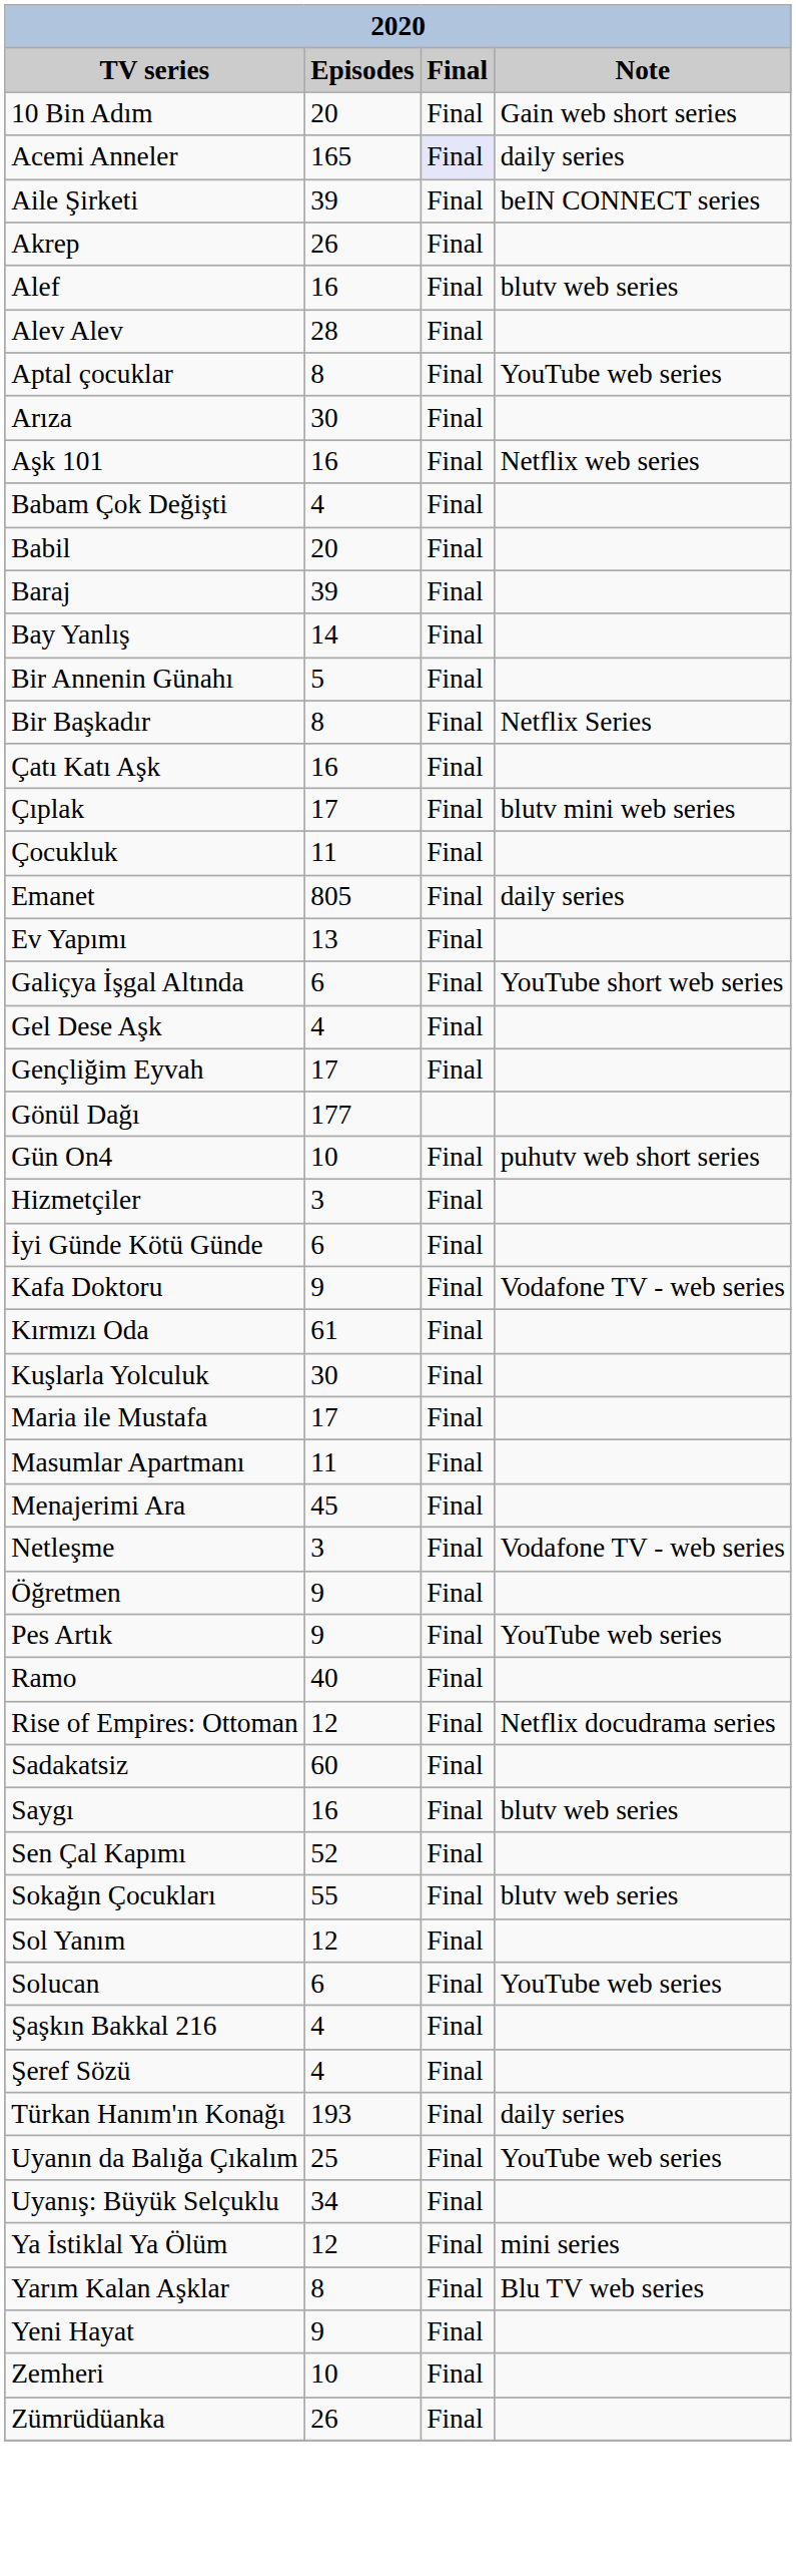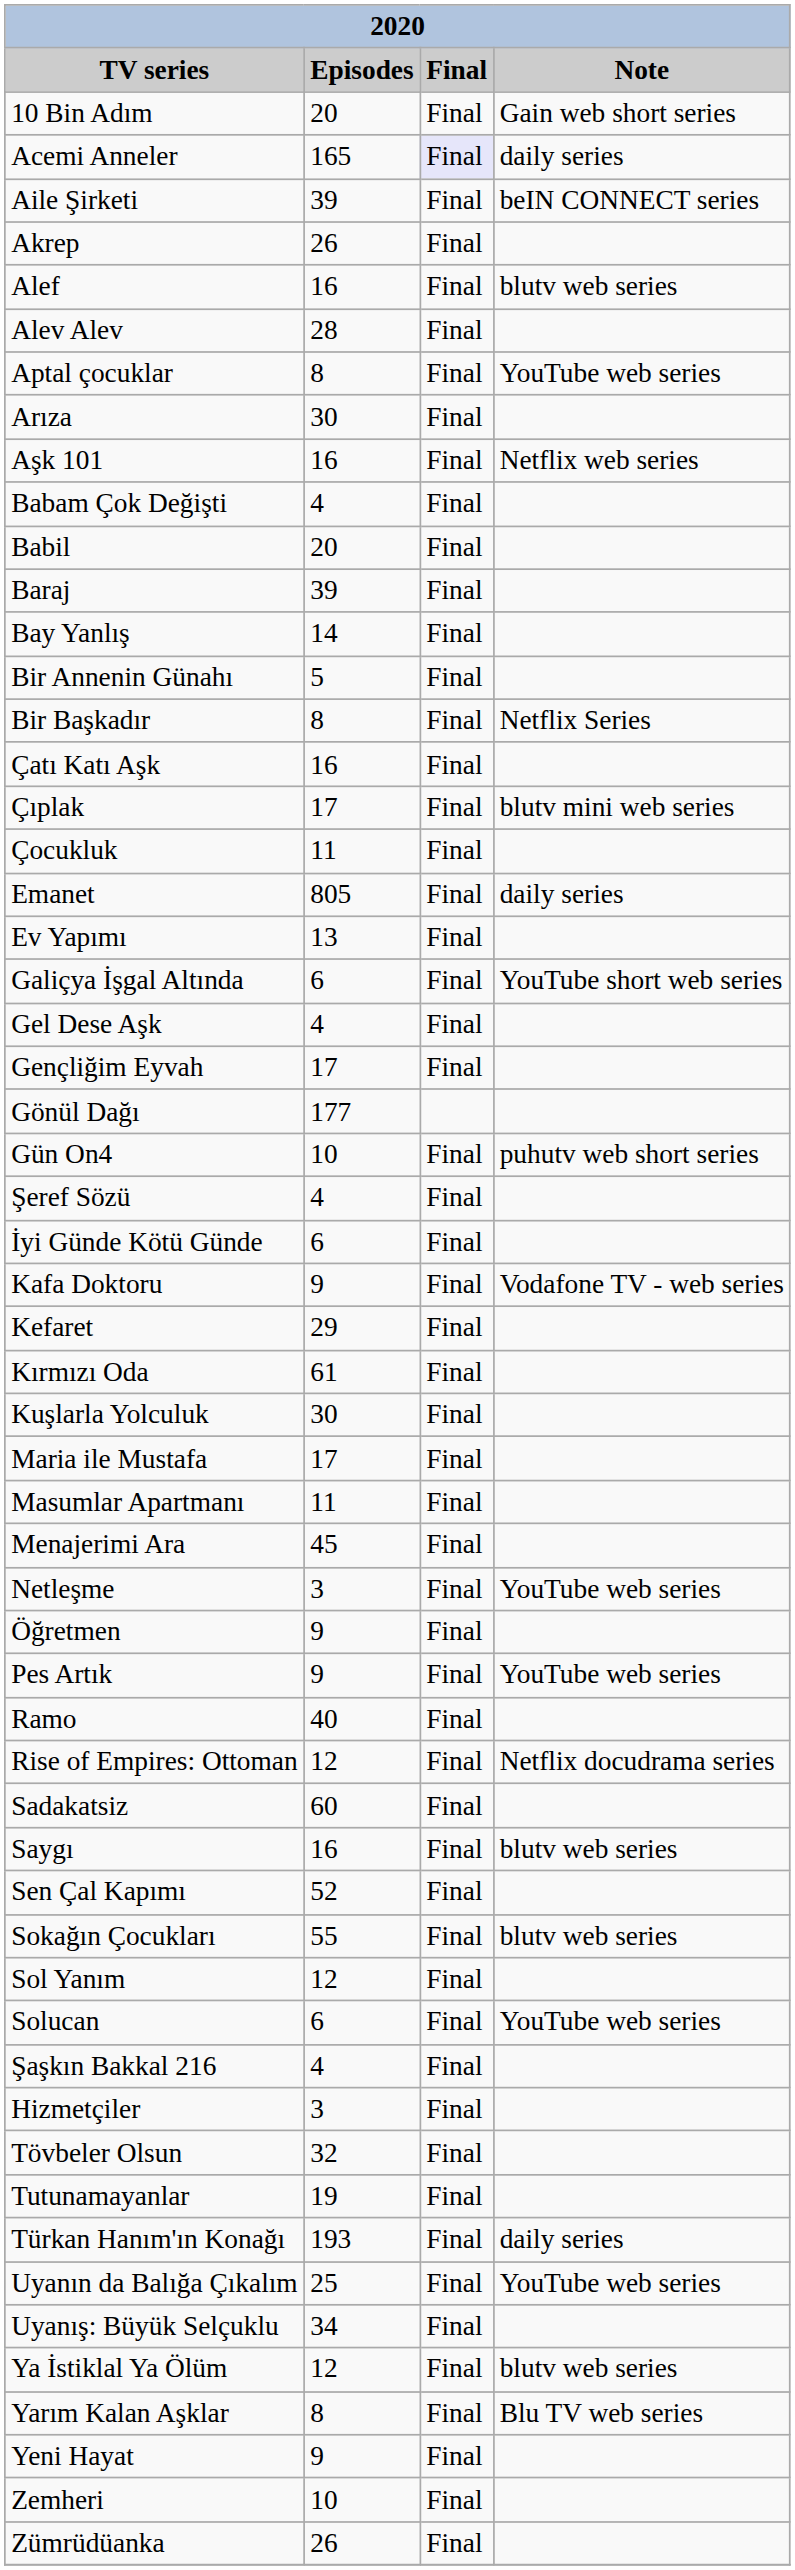rows swapped: Hizmetçiler <-> Şeref Sözü
+ row: Kefaret | 29 | Final
Netleşme | Note: Vodafone TV - web series -> YouTube web series
+ row: Tövbeler Olsun | 32 | Final
+ row: Tutunamayanlar | 19 | Final
Ya İstiklal Ya Ölüm | Note: mini series -> blutv web series
